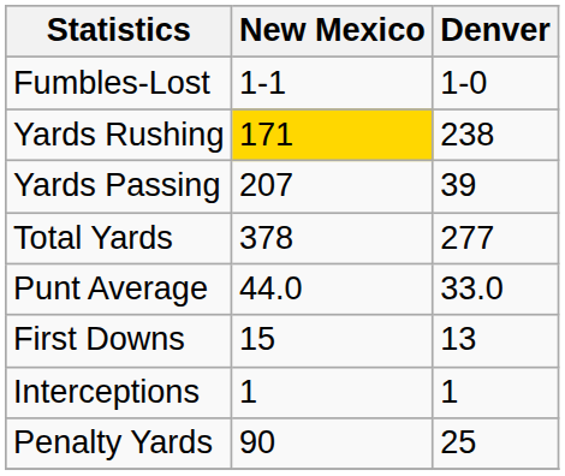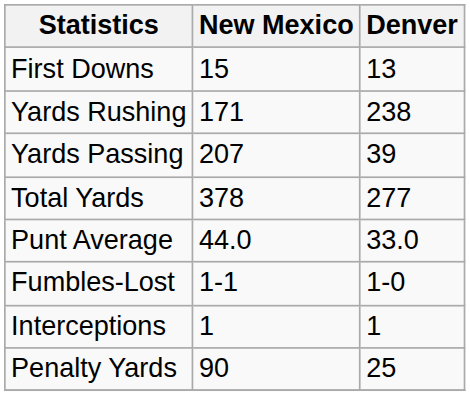rows swapped: First Downs <-> Fumbles-Lost
Yards Rushing | New Mexico: gold background -> no background
